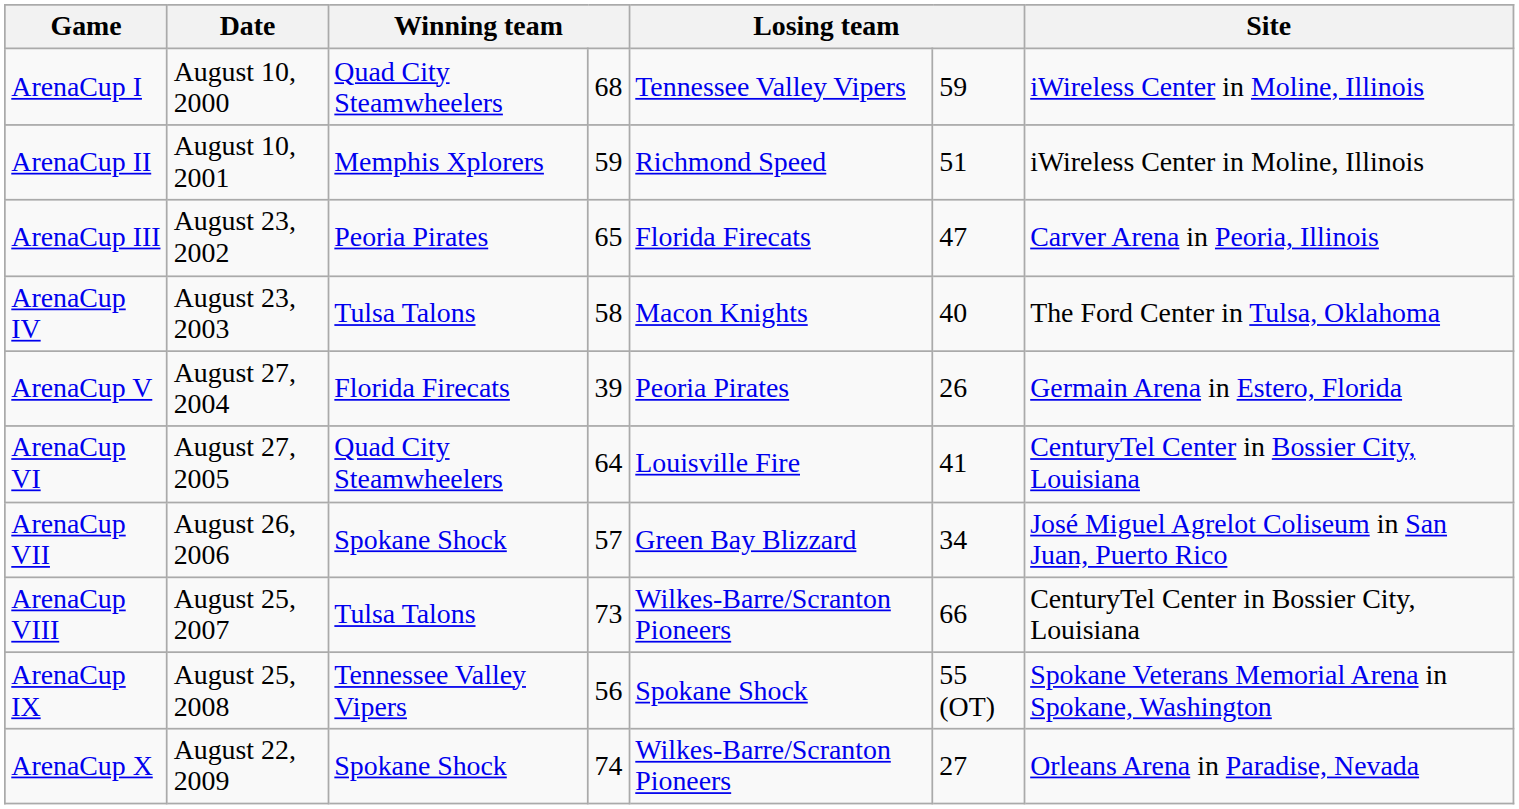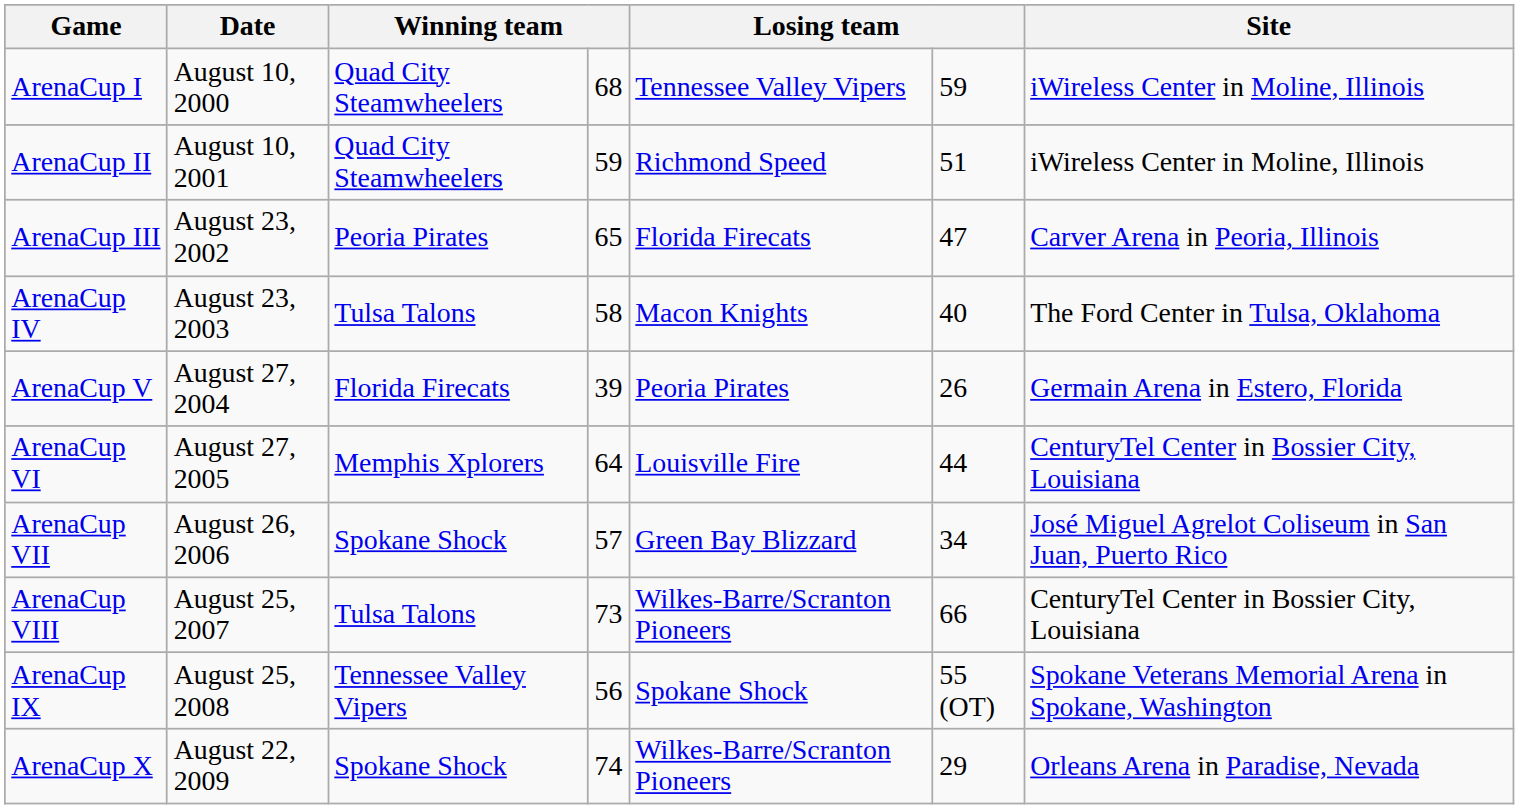ArenaCup II | column 3: Memphis Xplorers -> Quad City Steamwheelers
ArenaCup VI | column 3: Quad City Steamwheelers -> Memphis Xplorers
ArenaCup VI | column 6: 41 -> 44
ArenaCup X | column 6: 27 -> 29
